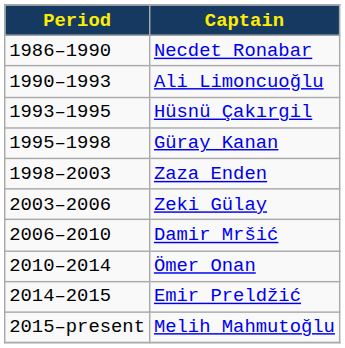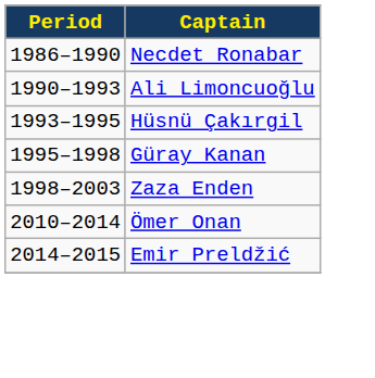- row: 2003–2006 | Zeki Gülay
- row: 2006–2010 | Damir Mršić
- row: 2015–present | Melih Mahmutoğlu
